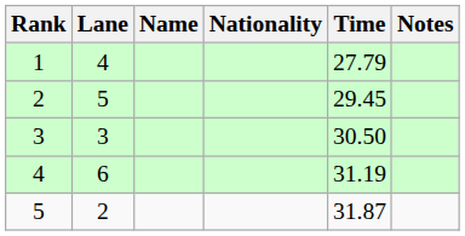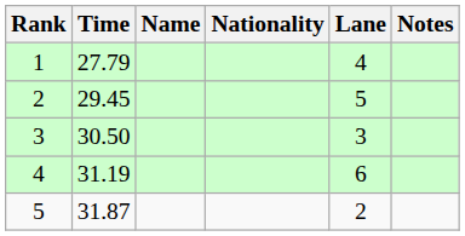columns swapped: Lane <-> Time
